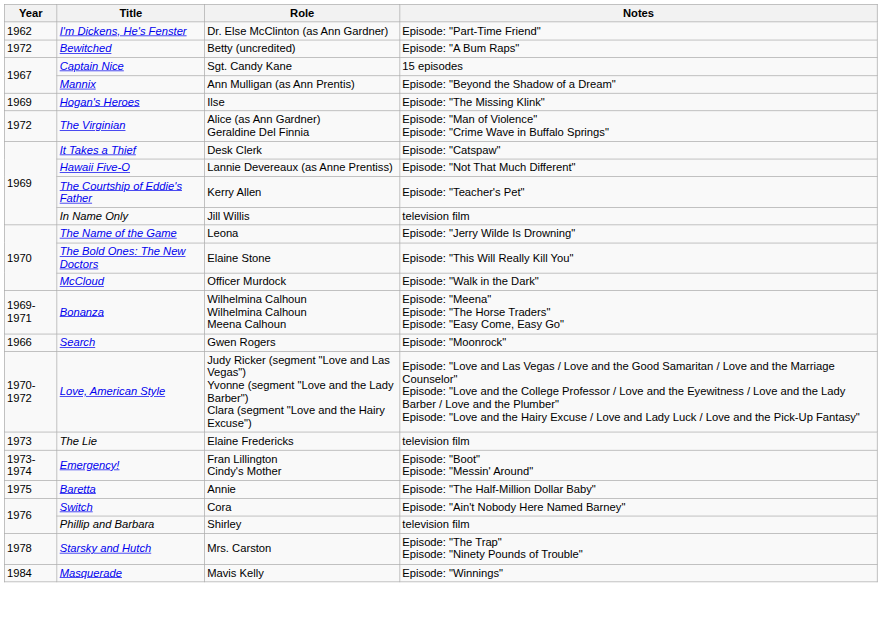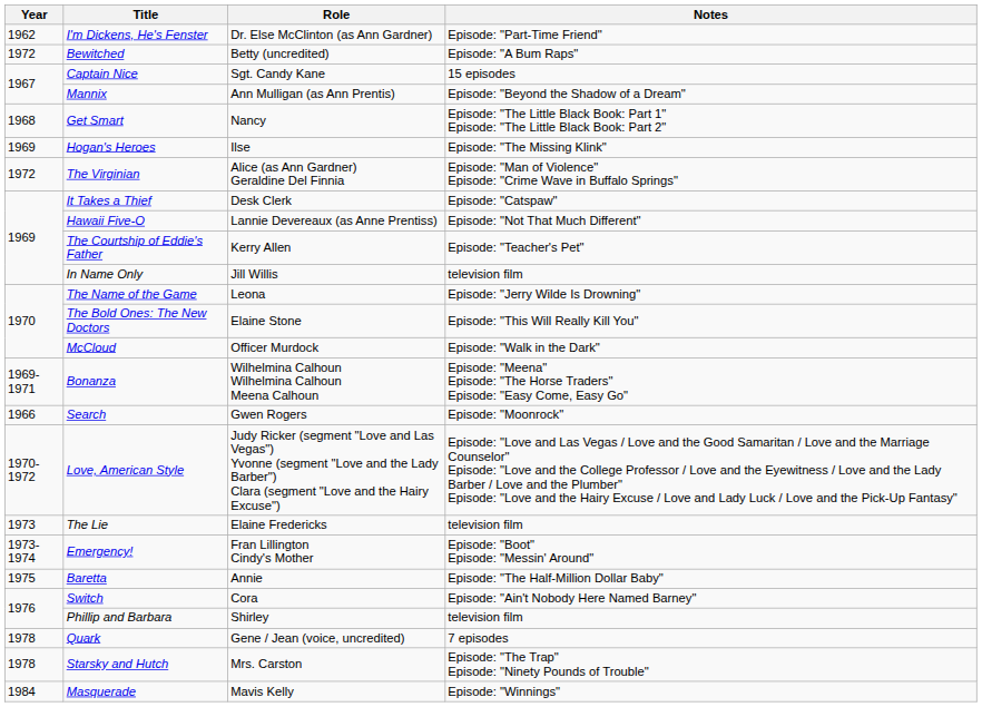+ row: 1968 | Get Smart | Nancy | Episode: "The Little Black Book: Part 1" Episode: "The Little Black Book: Part 2"
+ row: 1978 | Quark | Gene / Jean (voice, uncredited) | 7 episodes
